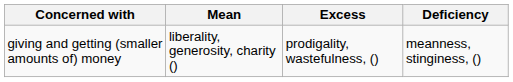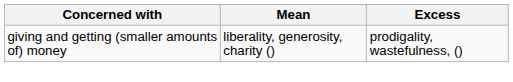- column: Deficiency | meanness, stinginess, ()
